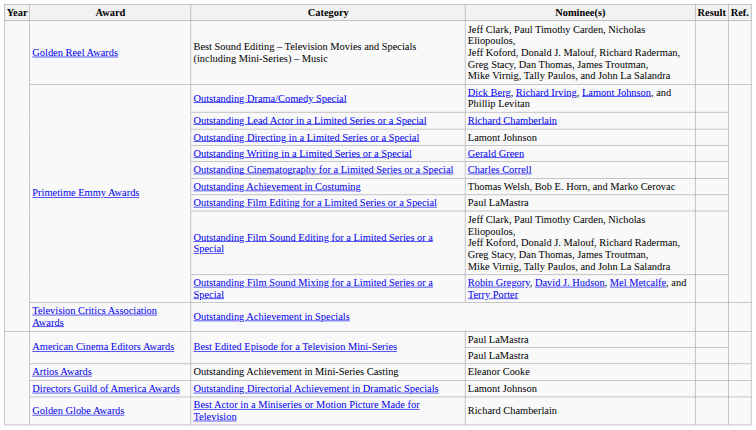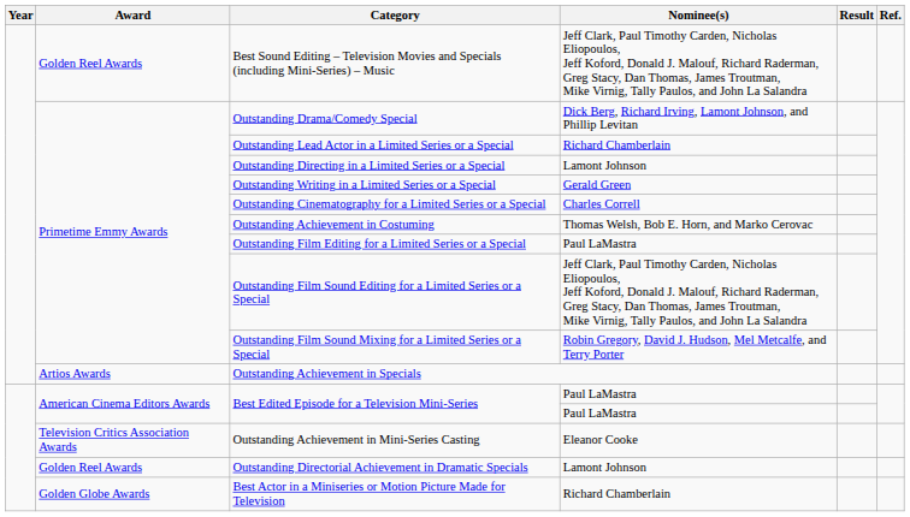Outstanding Achievement in Specials | Award: Television Critics Association Awards -> Artios Awards
Outstanding Achievement in Mini-Series Casting | Award: Artios Awards -> Television Critics Association Awards
Outstanding Directorial Achievement in Dramatic Specials | Award: Directors Guild of America Awards -> Golden Reel Awards
